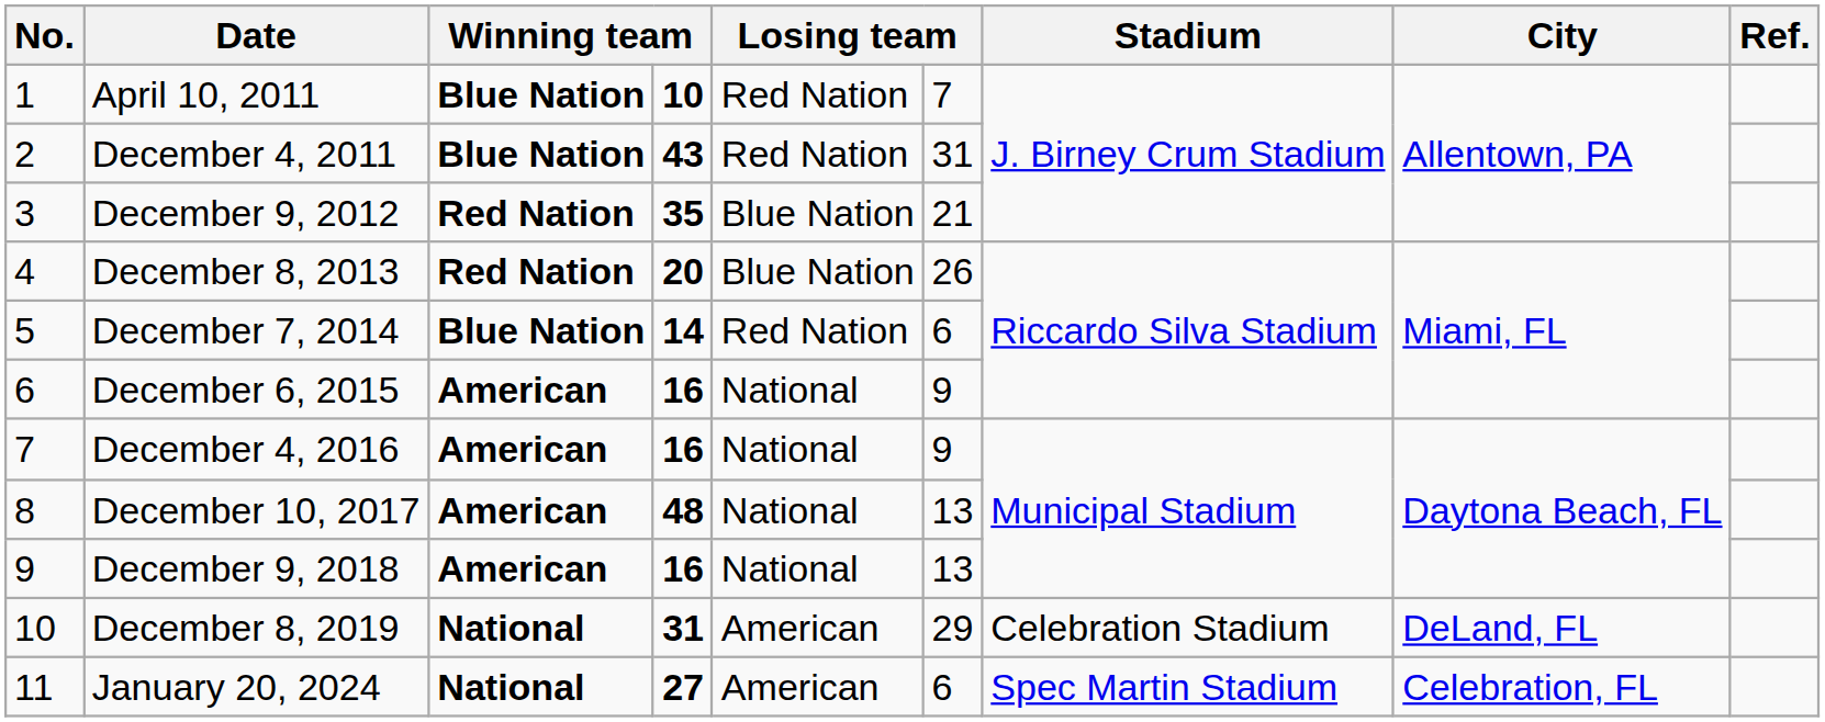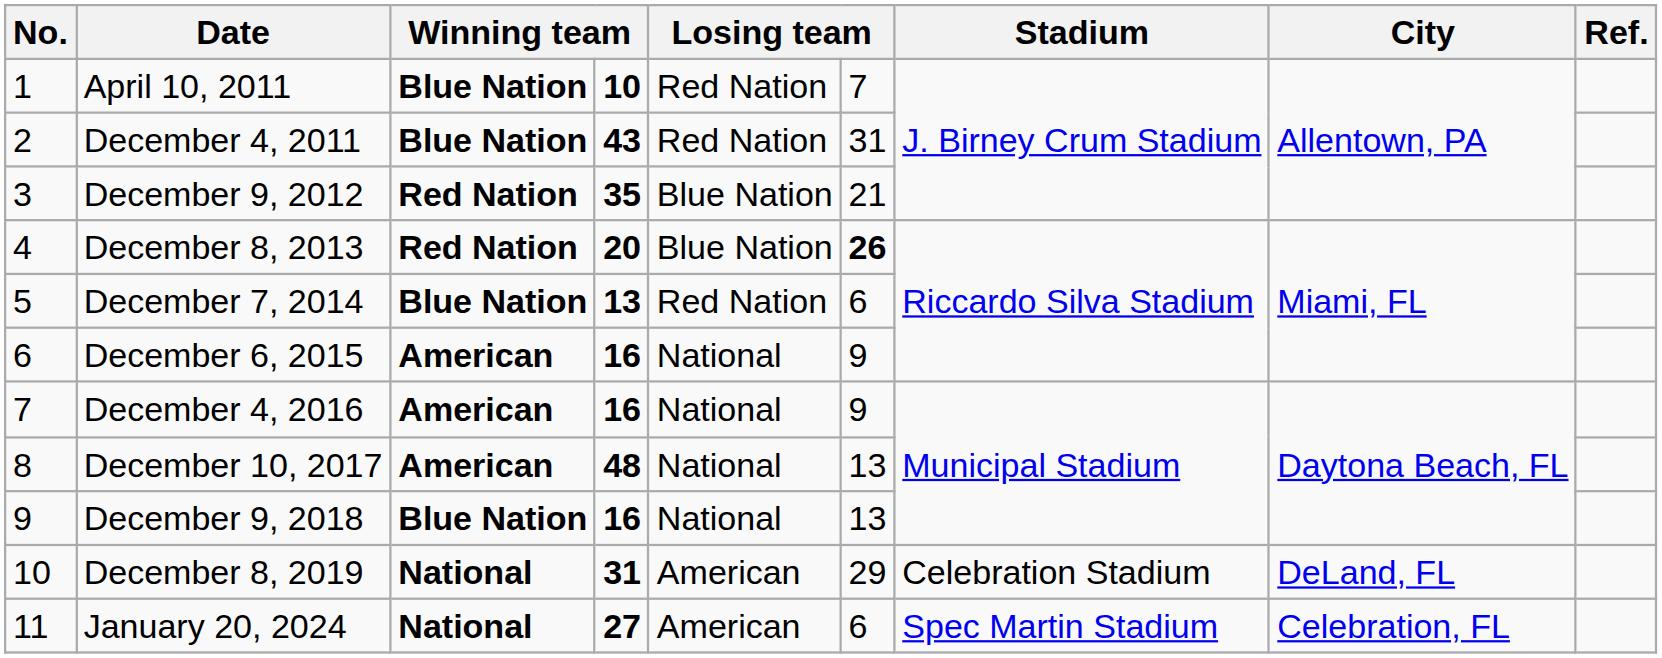December 8, 2013 | column 6: normal -> bold
December 7, 2014 | column 4: 14 -> 13
December 9, 2018 | column 3: American -> Blue Nation
